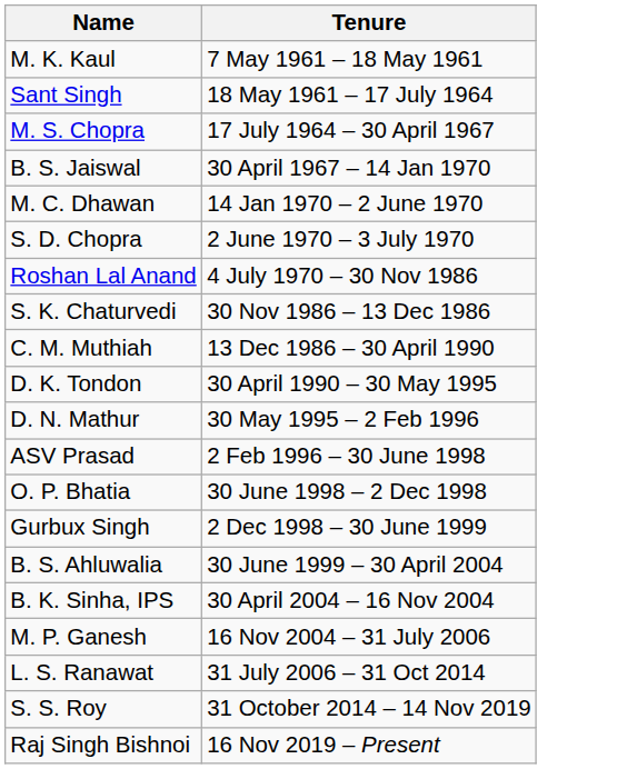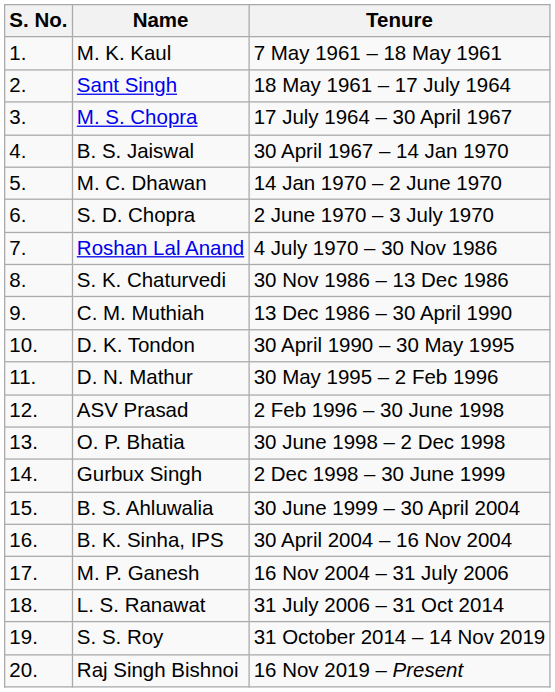+ column: S. No. | 1. | 2. | 3. | 4. | 5. | 6. | 7. | 8. | 9. | 10. | 11. | 12. | 13. | 14. | 15. | 16. | 17. | 18. | 19. | 20.
